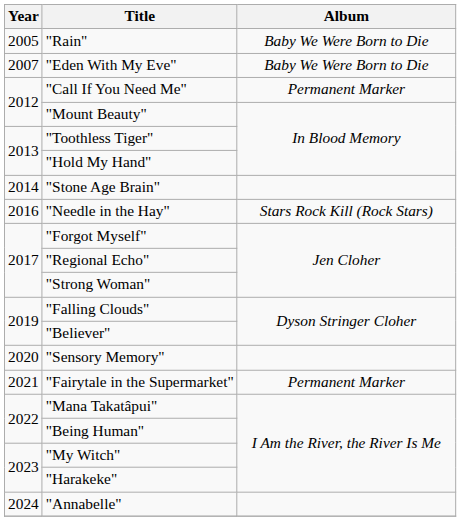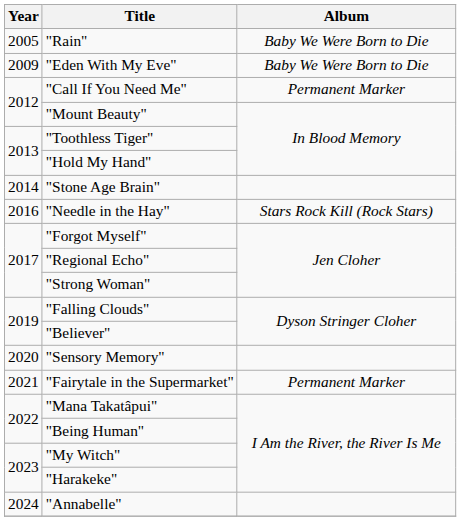"Eden With My Eve" | Year: 2007 -> 2009
